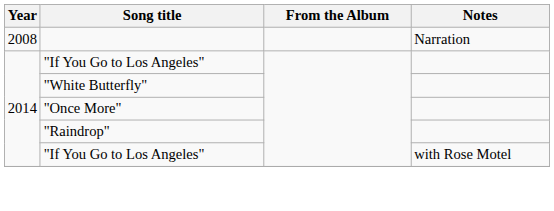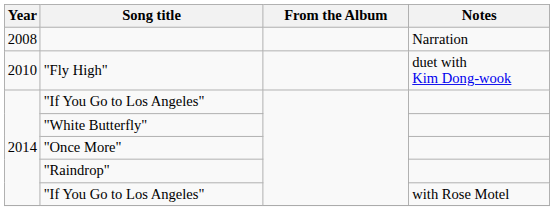+ row: 2010 | "Fly High" | duet with Kim Dong-wook
